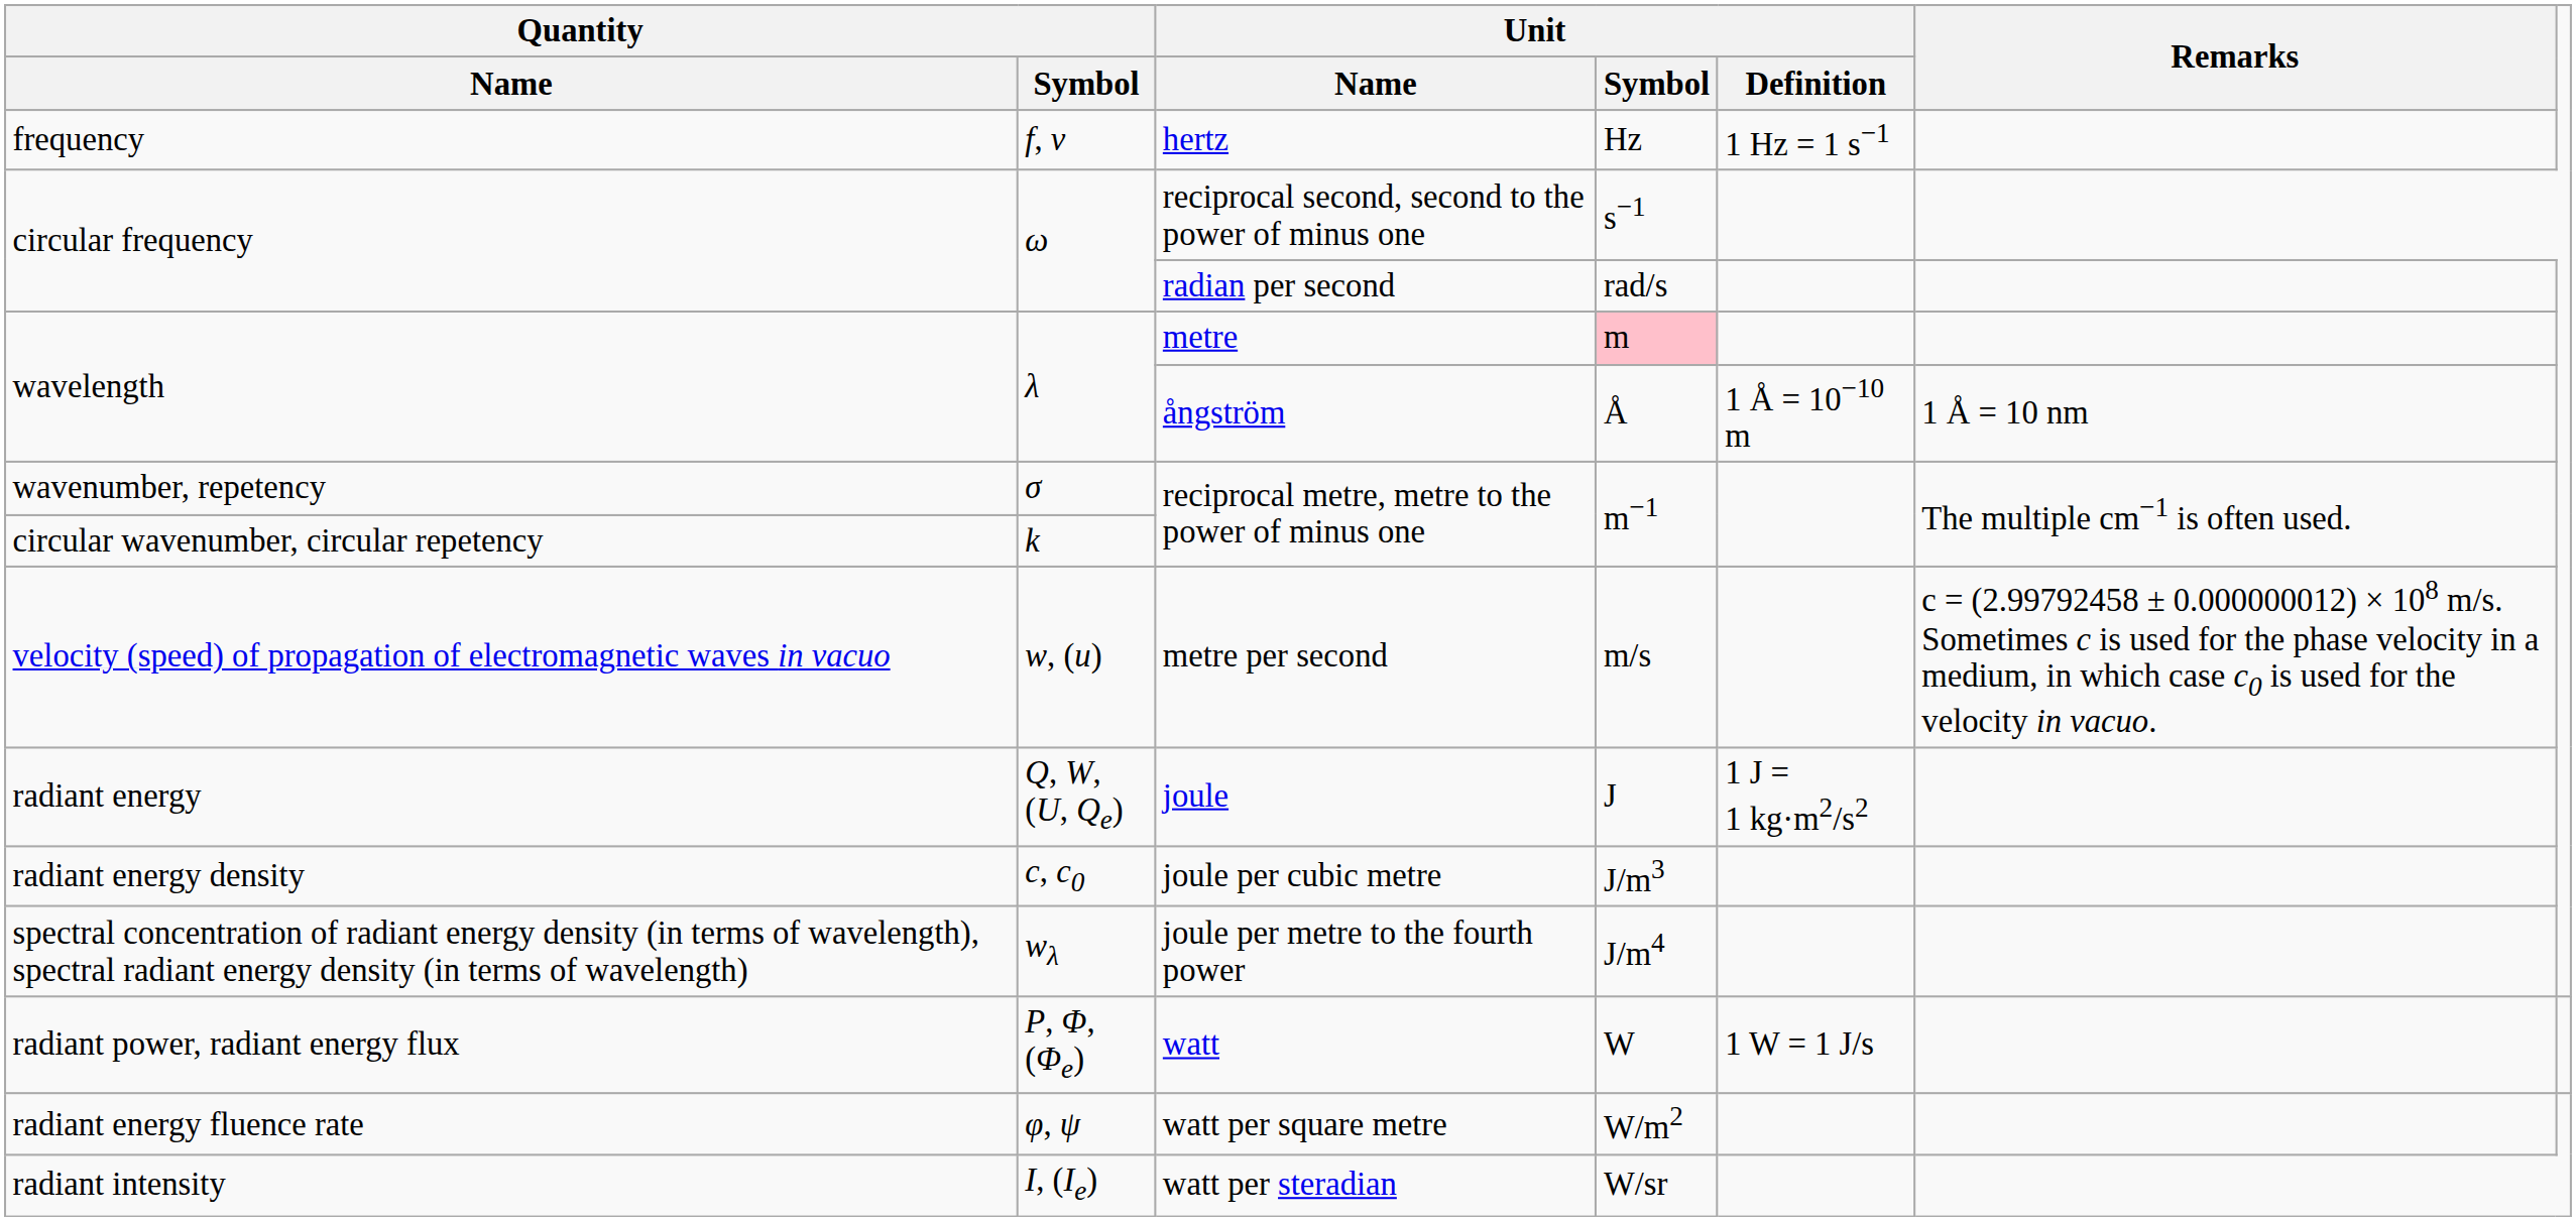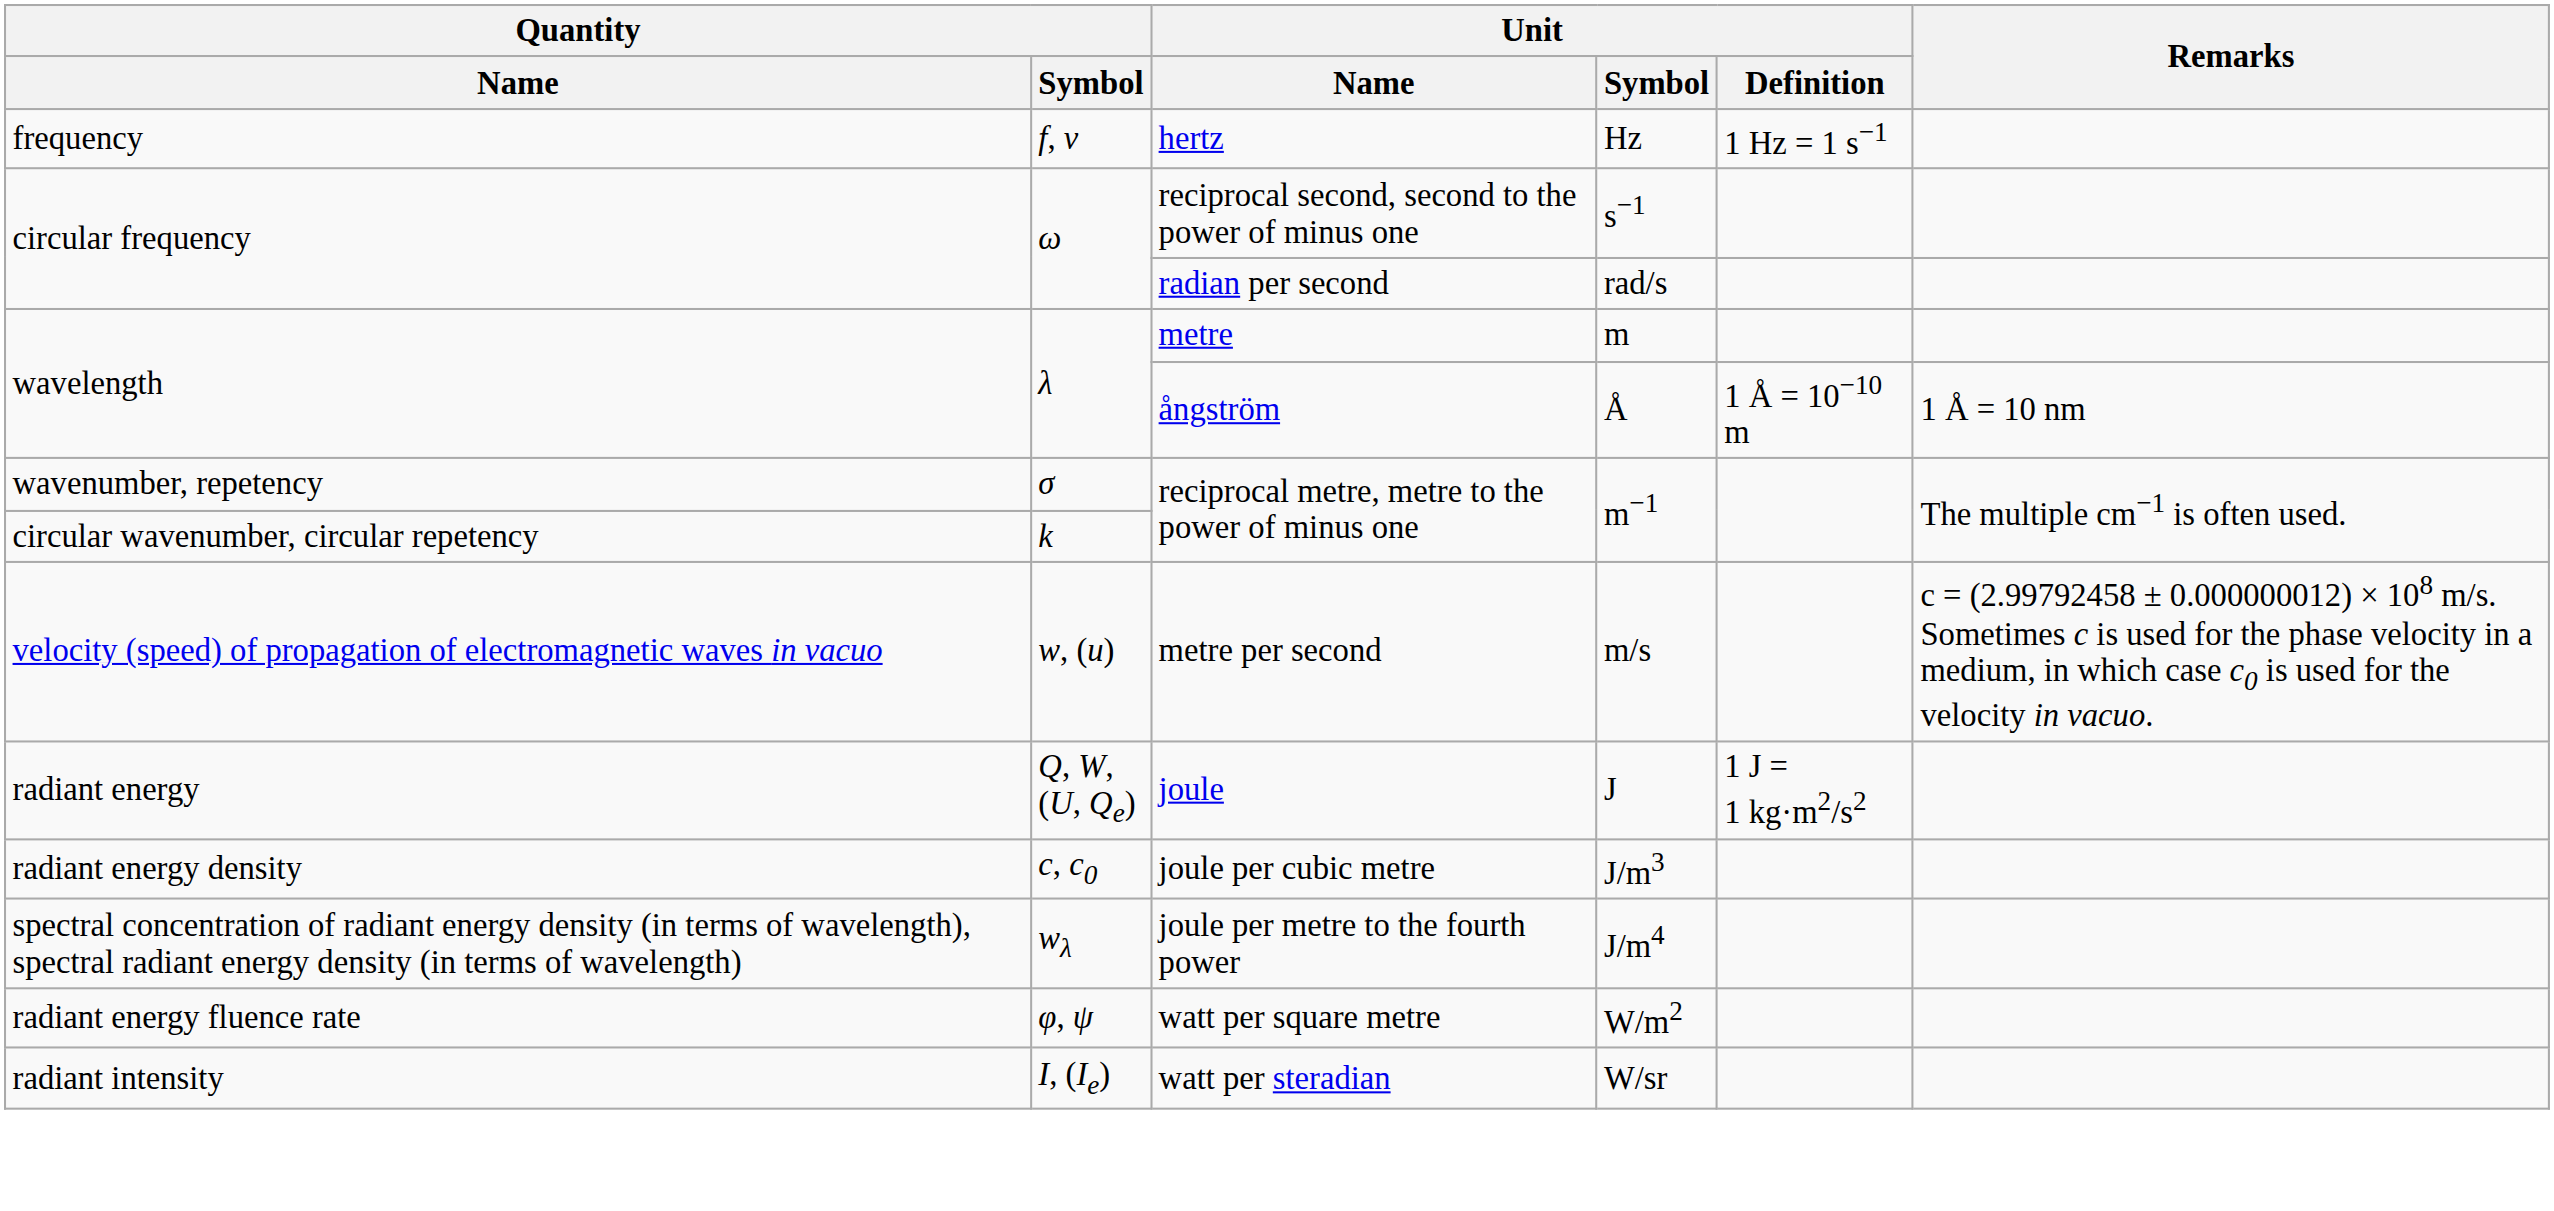metre | Unit / Symbol: pink background -> no background
- row: radiant power, radiant energy flux | P, Φ, (Φe) | watt | W | 1 W = 1 J/s
